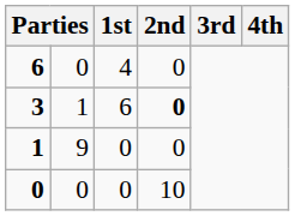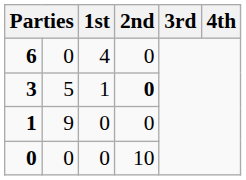3 | column 2: 1 -> 5
3 | 1st: 6 -> 1
